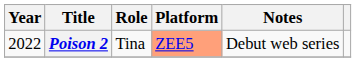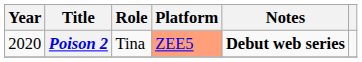Poison 2 | Year: 2022 -> 2020
Poison 2 | Notes: normal -> bold
